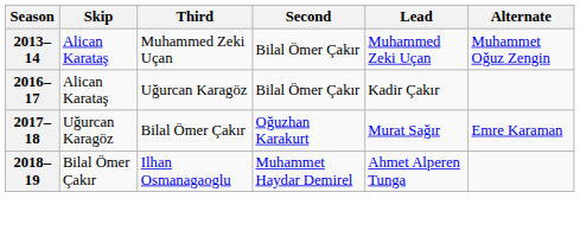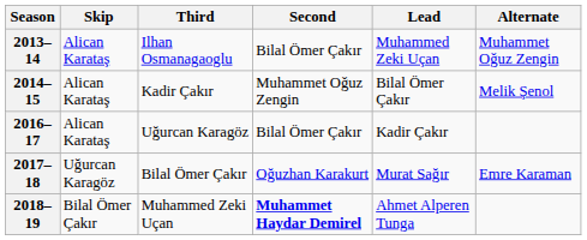2013–14 | Third: Muhammed Zeki Uçan -> Ilhan Osmanagaoglu
+ row: 2014–15 | Alican Karataş | Kadir Çakır | Muhammet Oǧuz Zengin | Bilal Ömer Çakır | Melik Şenol
2018–19 | Third: Ilhan Osmanagaoglu -> Muhammed Zeki Uçan
2018–19 | Second: normal -> bold
